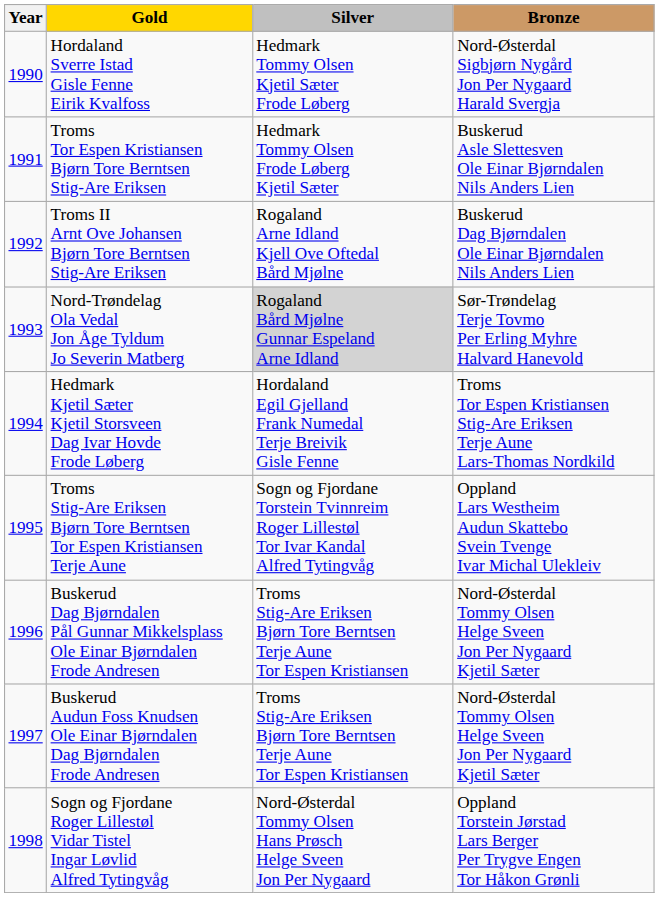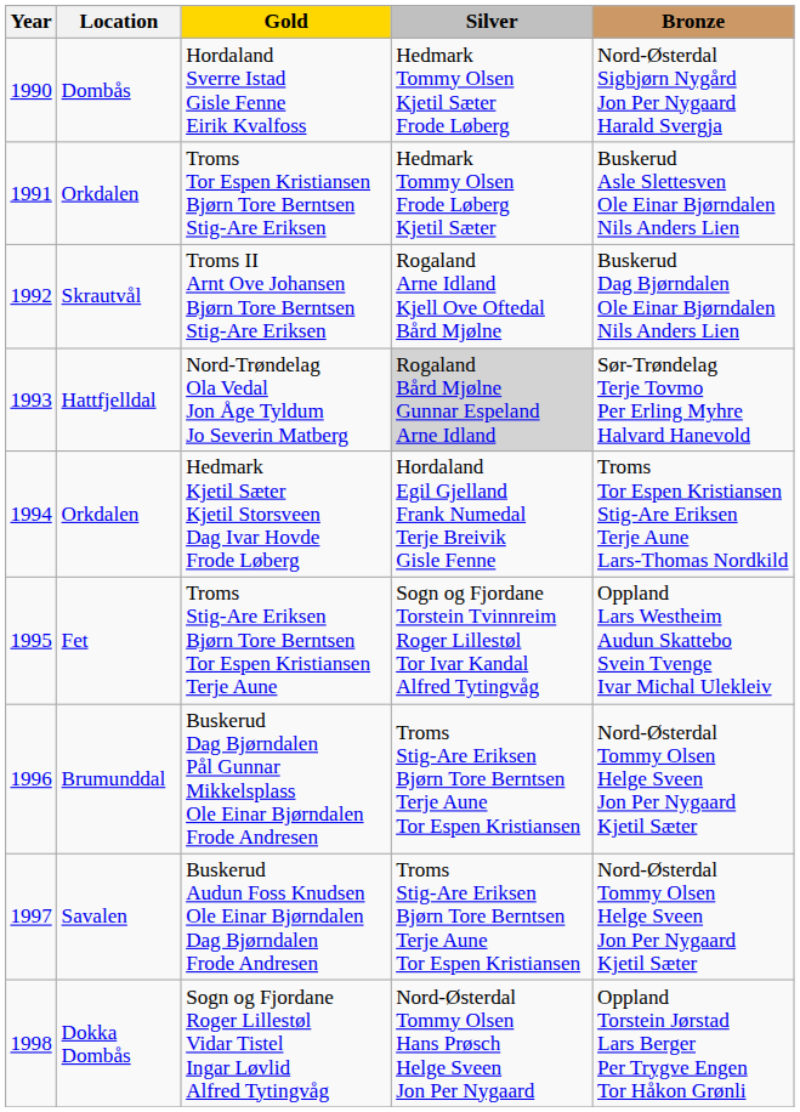+ column: Location | Dombås | Orkdalen | Skrautvål | Hattfjelldal | Orkdalen | Fet | Brumunddal | Savalen | Dokka Dombås
